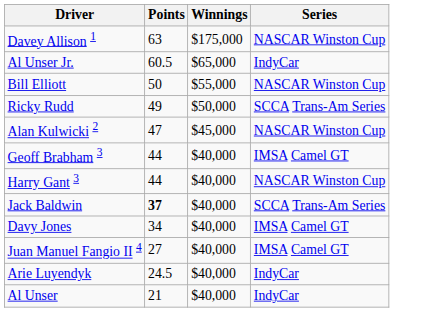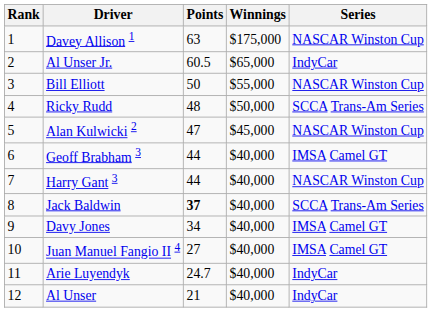+ column: Rank | 1 | 2 | 3 | 4 | 5 | 6 | 7 | 8 | 9 | 10 | 11 | 12
Ricky Rudd | Points: 49 -> 48
Arie Luyendyk | Points: 24.5 -> 24.7
